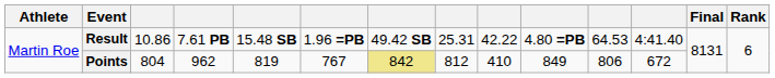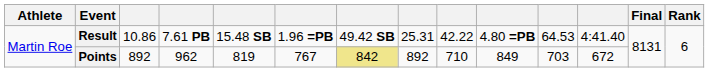Points | column 3: 804 -> 892
Points | column 8: 812 -> 892
Points | column 9: 410 -> 710
Points | column 11: 806 -> 703
